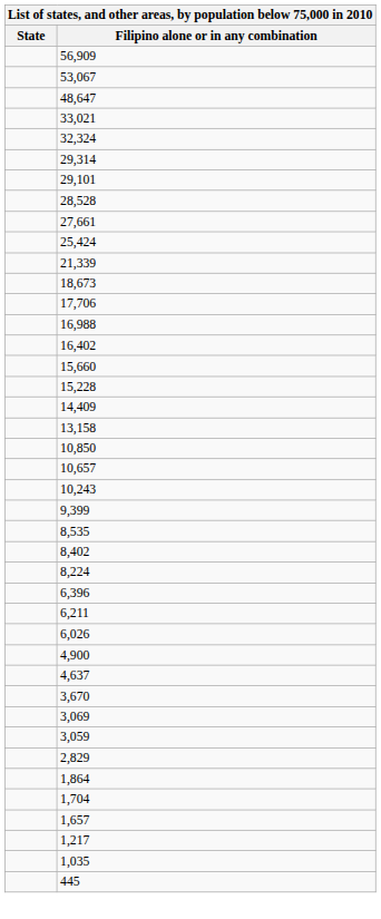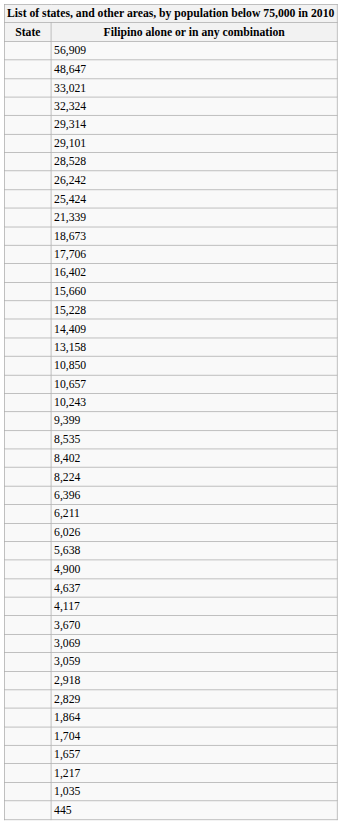- row: 53,067
- row: 27,661
+ row: 26,242
- row: 16,988
+ row: 5,638
+ row: 4,117
+ row: 2,918
